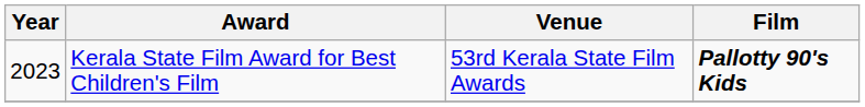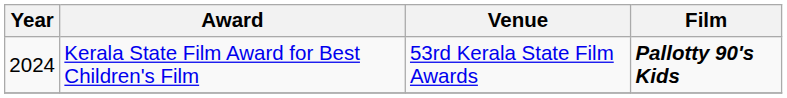Kerala State Film Award for Best Children's Film | Year: 2023 -> 2024
